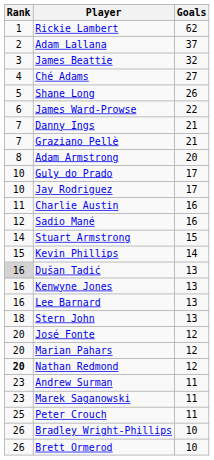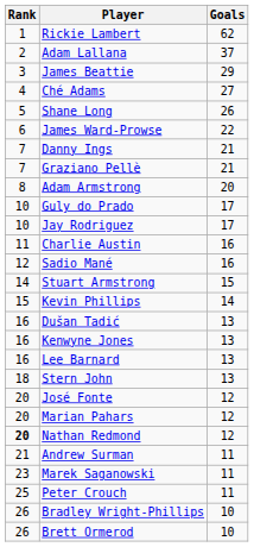James Beattie | Goals: 32 -> 29
Dušan Tadić | Rank: lightgrey background -> no background
Andrew Surman | Rank: 23 -> 21
